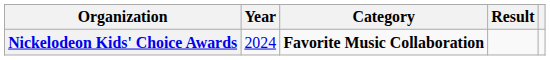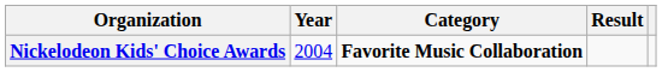Nickelodeon Kids' Choice Awards | Year: 2024 -> 2004
